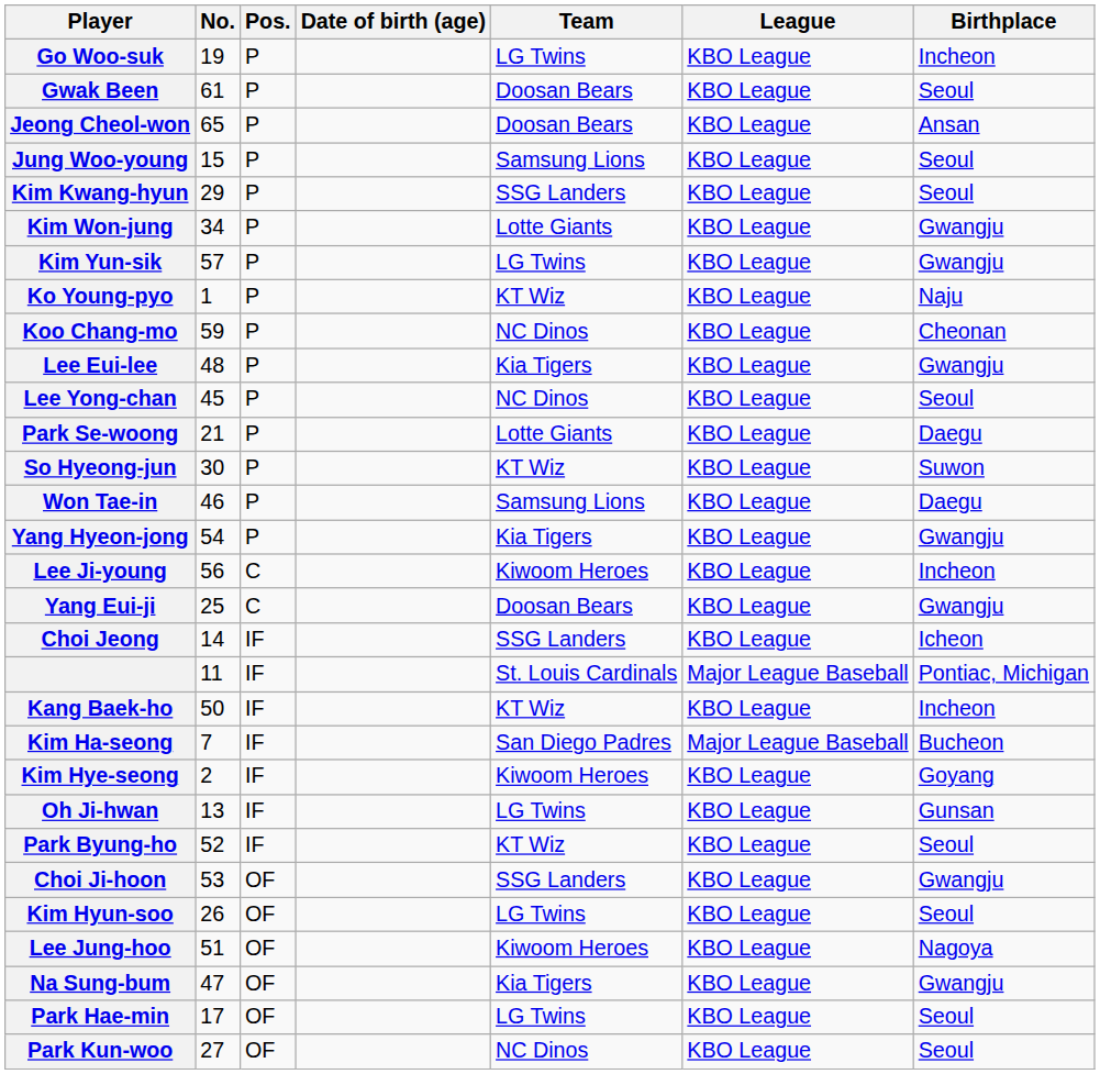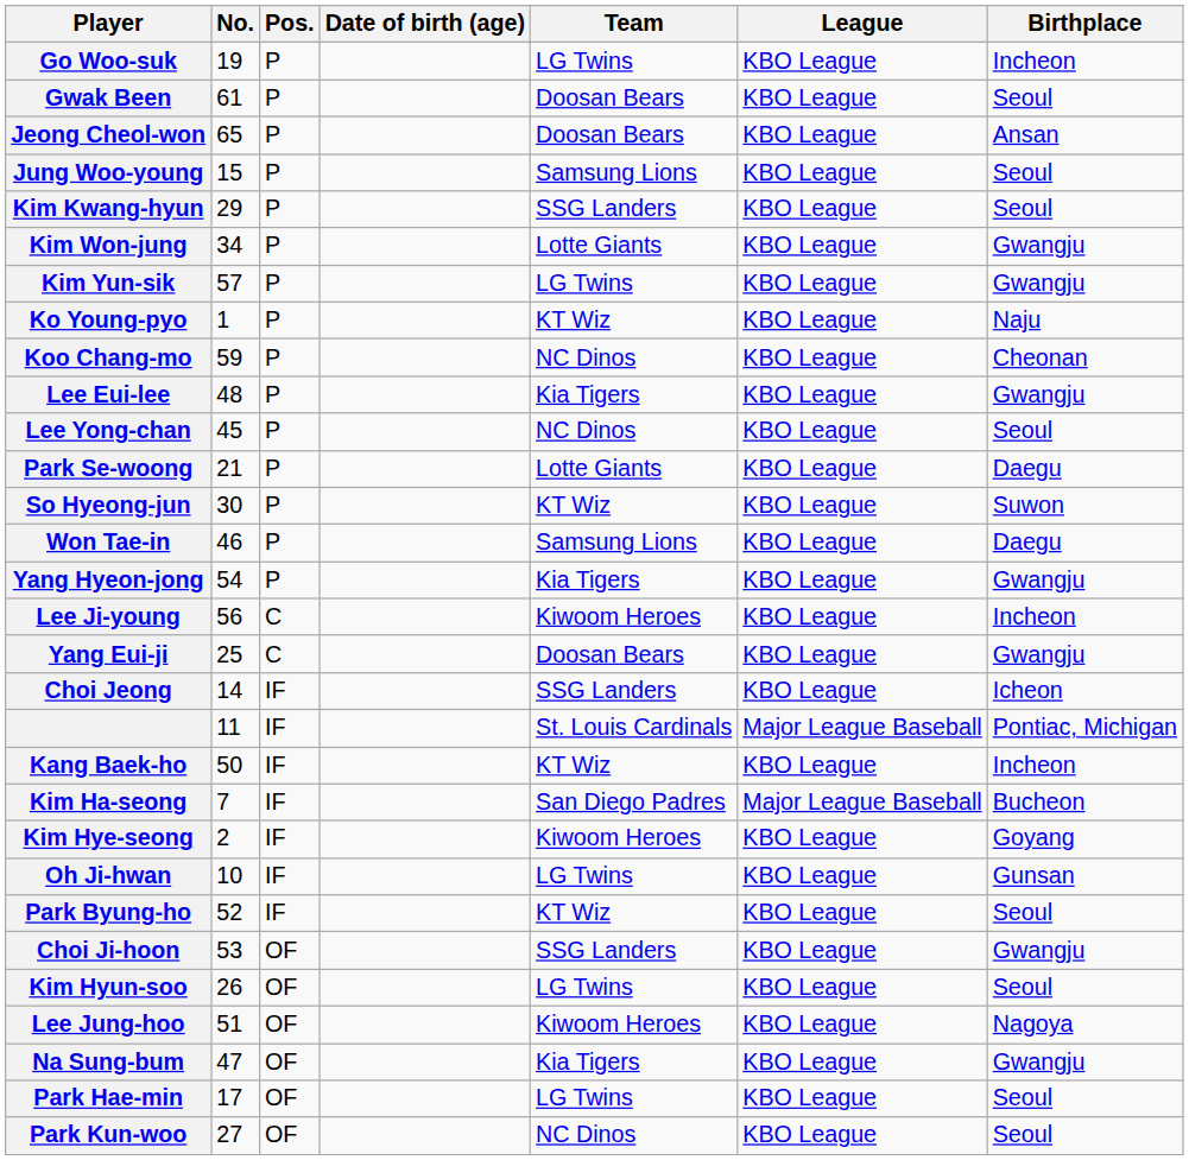Oh Ji-hwan | No.: 13 -> 10
